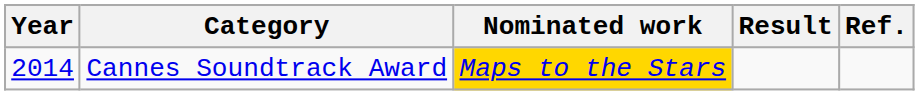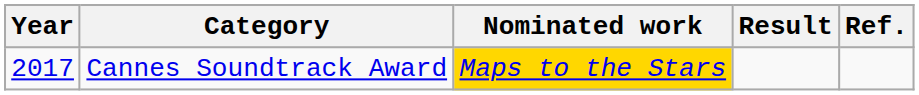Cannes Soundtrack Award | Year: 2014 -> 2017
